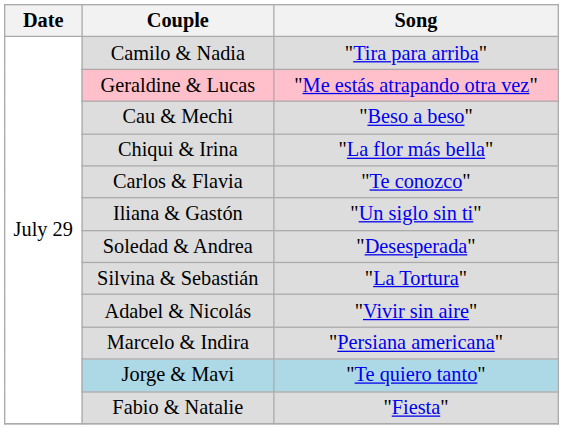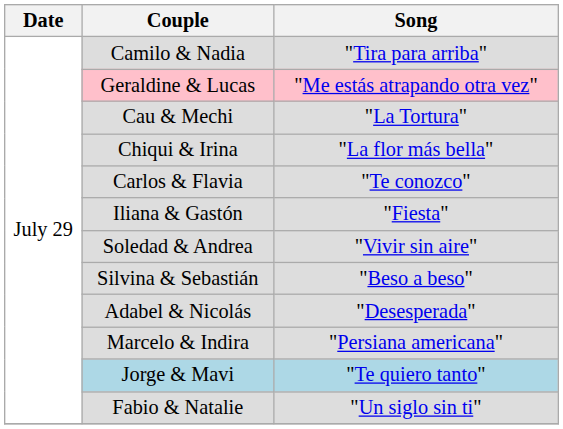Cau & Mechi | Song: "Beso a beso" -> "La Tortura"
Iliana & Gastón | Song: "Un siglo sin ti" -> "Fiesta"
Soledad & Andrea | Song: "Desesperada" -> "Vivir sin aire"
Silvina & Sebastián | Song: "La Tortura" -> "Beso a beso"
Adabel & Nicolás | Song: "Vivir sin aire" -> "Desesperada"
Fabio & Natalie | Song: "Fiesta" -> "Un siglo sin ti"
